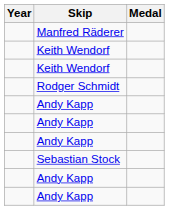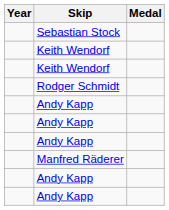rows swapped: Manfred Räderer <-> Sebastian Stock
